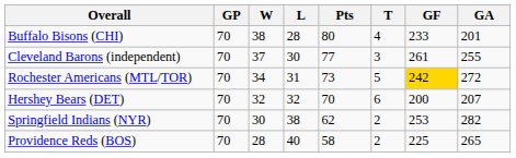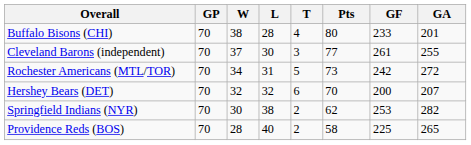columns swapped: T <-> Pts
Rochester Americans (MTL/TOR) | GF: gold background -> no background
